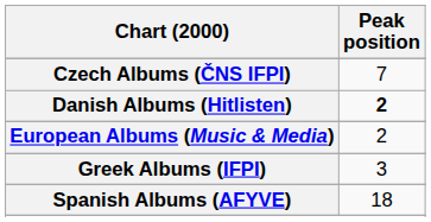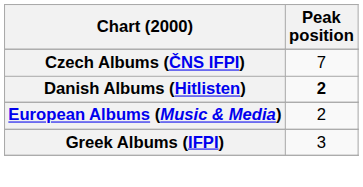- row: Spanish Albums (AFYVE) | 18
